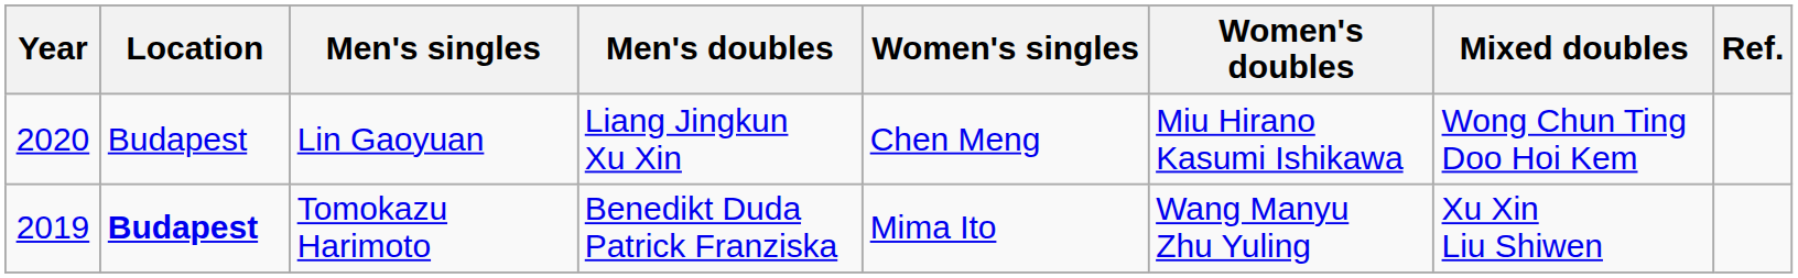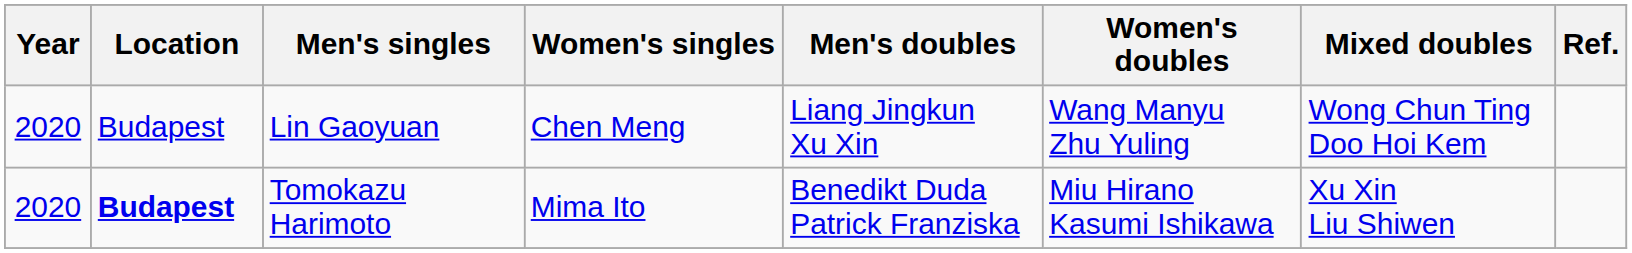columns swapped: Women's singles <-> Men's doubles
Lin Gaoyuan | Women's doubles: Miu Hirano Kasumi Ishikawa -> Wang Manyu Zhu Yuling
Tomokazu Harimoto | Year: 2019 -> 2020
Tomokazu Harimoto | Women's doubles: Wang Manyu Zhu Yuling -> Miu Hirano Kasumi Ishikawa
